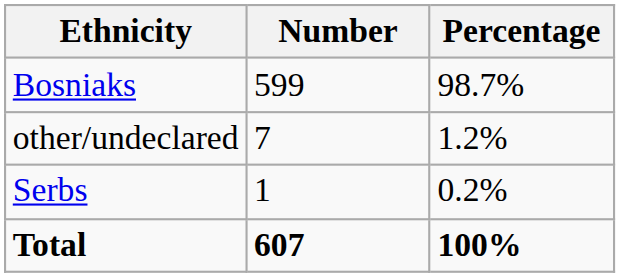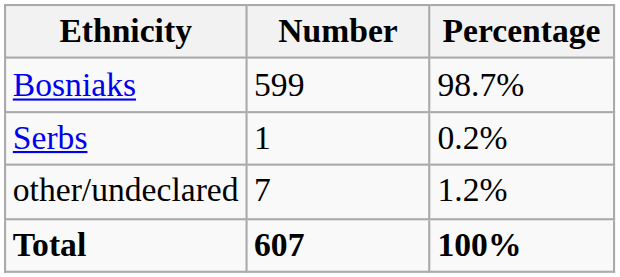rows swapped: Serbs <-> other/undeclared
